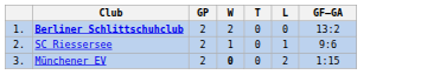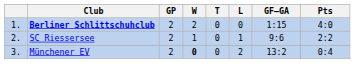+ column: Pts | 4:0 | 2:2 | 0:4
Berliner Schlittschuhclub | GF–GA: 13:2 -> 1:15
Münchener EV | GF–GA: 1:15 -> 13:2
